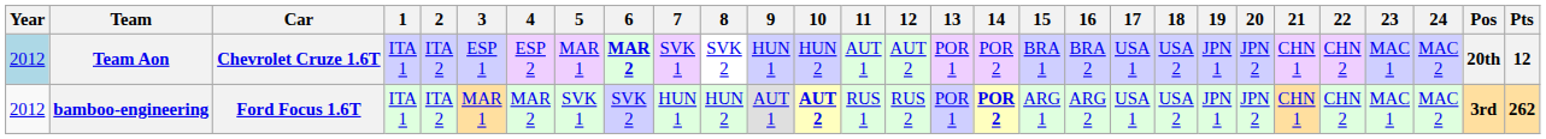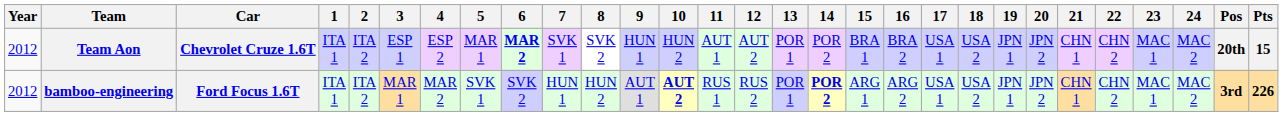Team Aon | Year: lightblue background -> no background
Team Aon | Pts: 12 -> 15
bamboo-engineering | Pts: 262 -> 226
